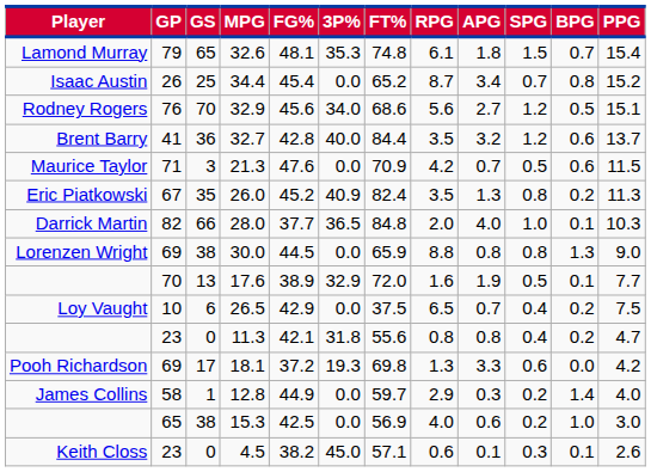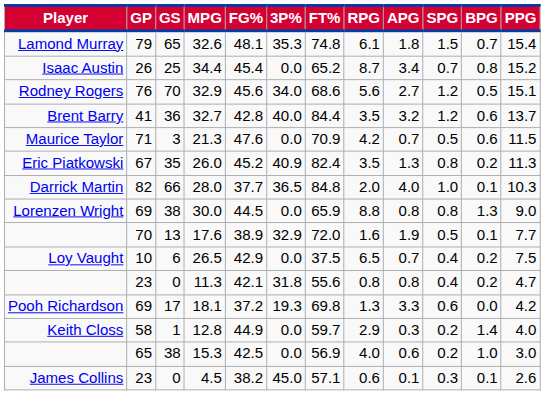12.8 | Player: James Collins -> Keith Closs
4.5 | Player: Keith Closs -> James Collins
